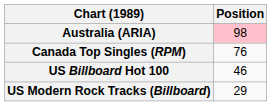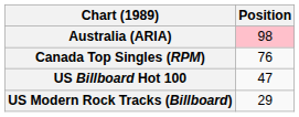US Billboard Hot 100 | Position: 46 -> 47
